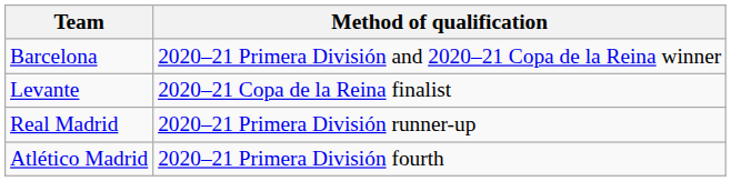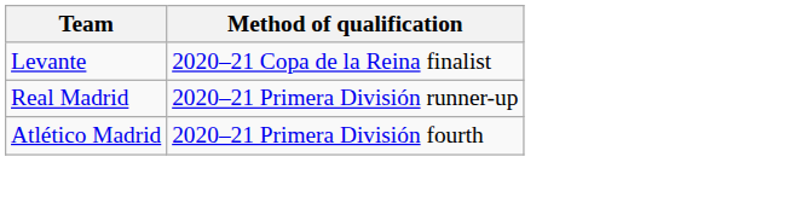- row: Barcelona | 2020–21 Primera División and 2020–21 Copa de la Reina winner
